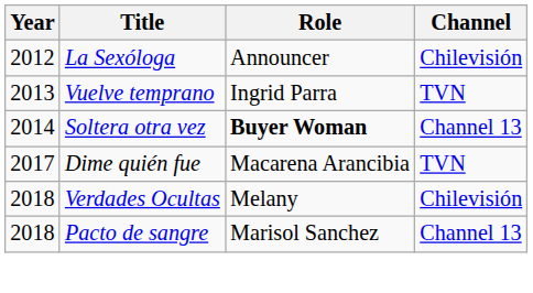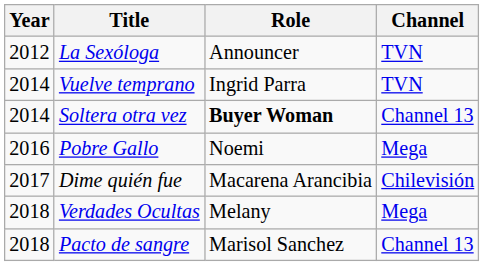La Sexóloga | Channel: Chilevisión -> TVN
Vuelve temprano | Year: 2013 -> 2014
+ row: 2016 | Pobre Gallo | Noemi | Mega
Dime quién fue | Channel: TVN -> Chilevisión
Verdades Ocultas | Channel: Chilevisión -> Mega
